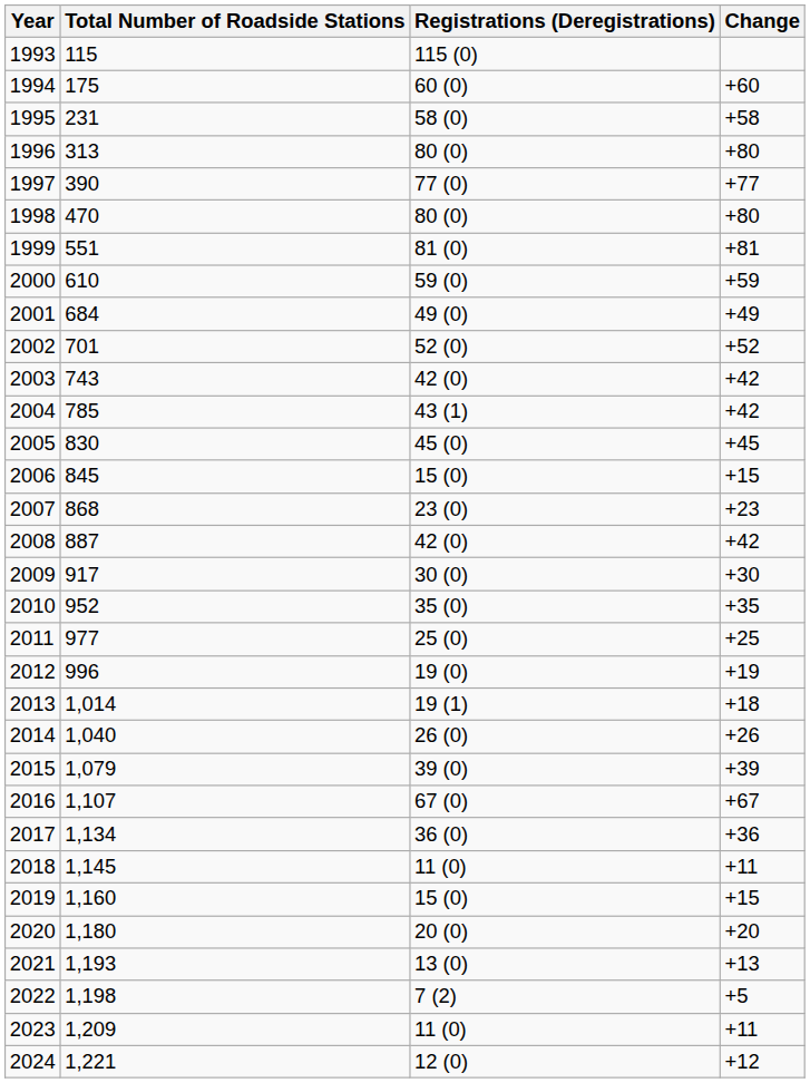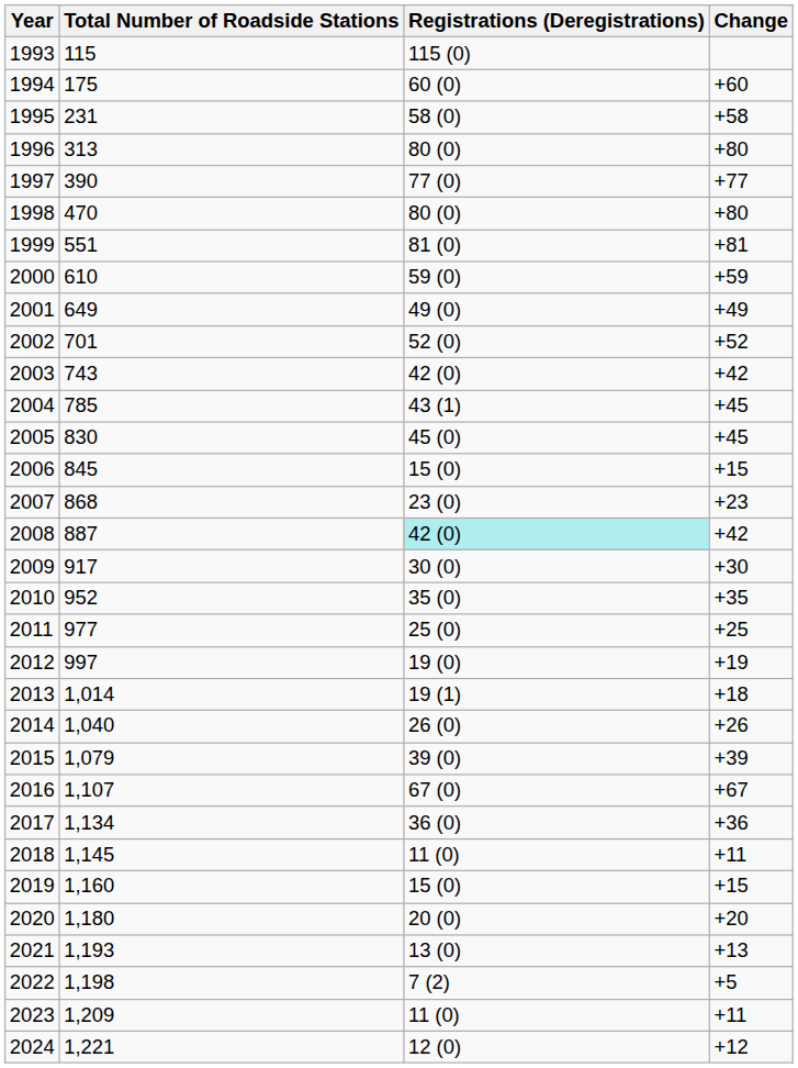2001 | Total Number of Roadside Stations: 684 -> 649
2004 | Change: +42 -> +45
2008 | Registrations (Deregistrations): no background -> paleturquoise background
2012 | Total Number of Roadside Stations: 996 -> 997
